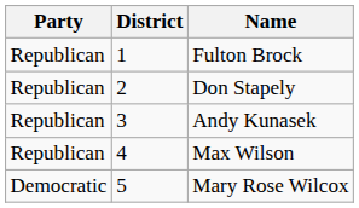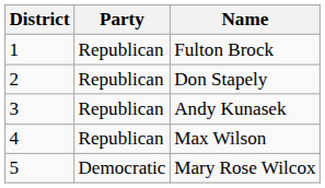columns swapped: Party <-> District
